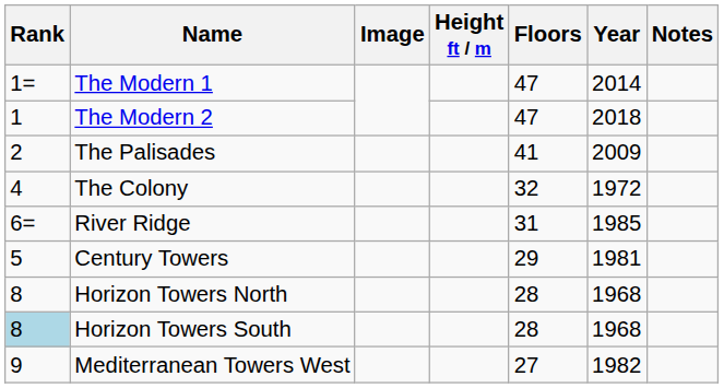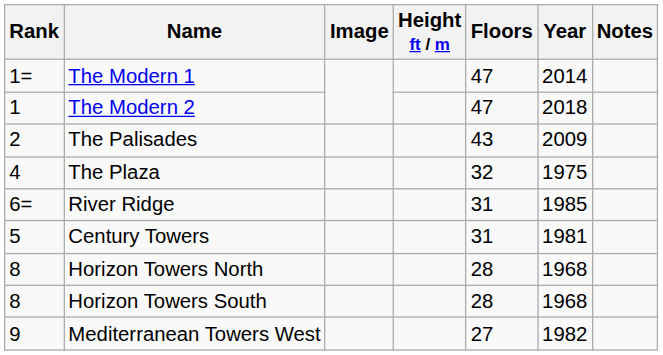The Palisades | Floors: 41 -> 43
+ row: 4 | The Plaza | 32 | 1975
- row: 4 | The Colony | 32 | 1972
Century Towers | Floors: 29 -> 31
Horizon Towers South | Rank: lightblue background -> no background
